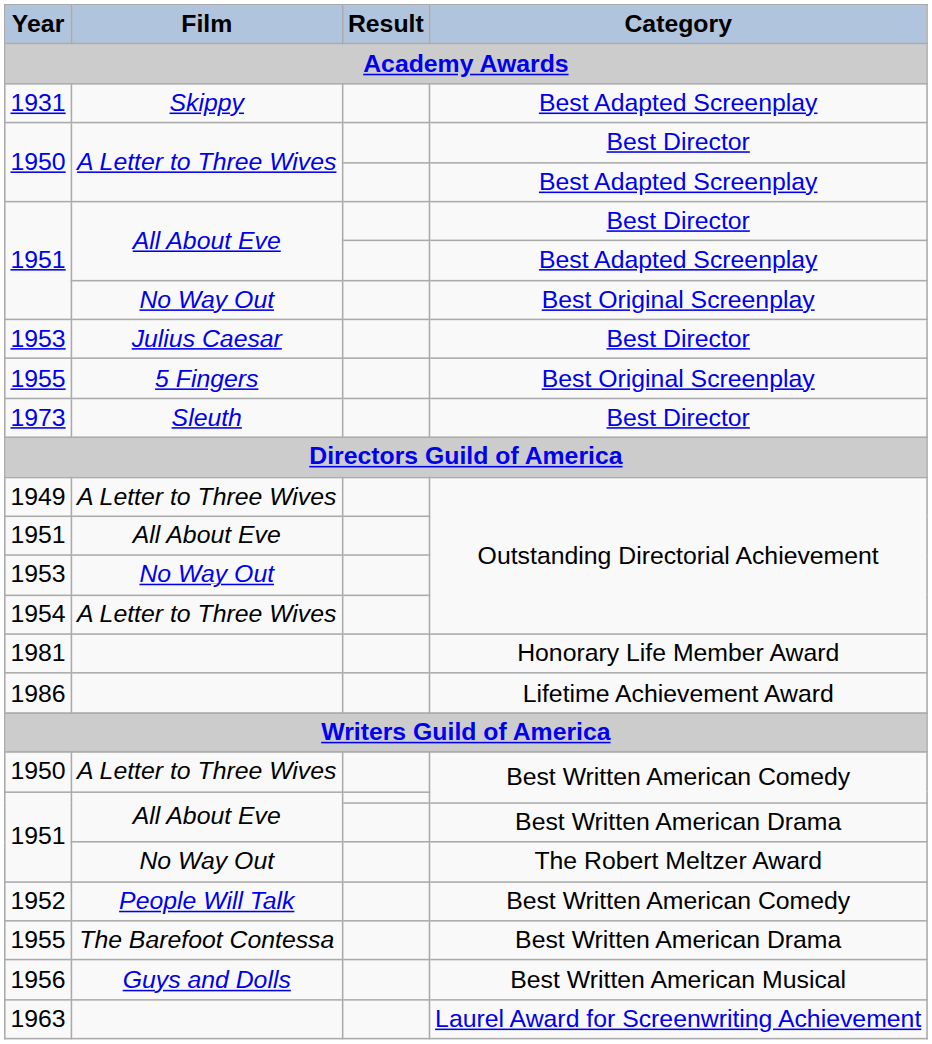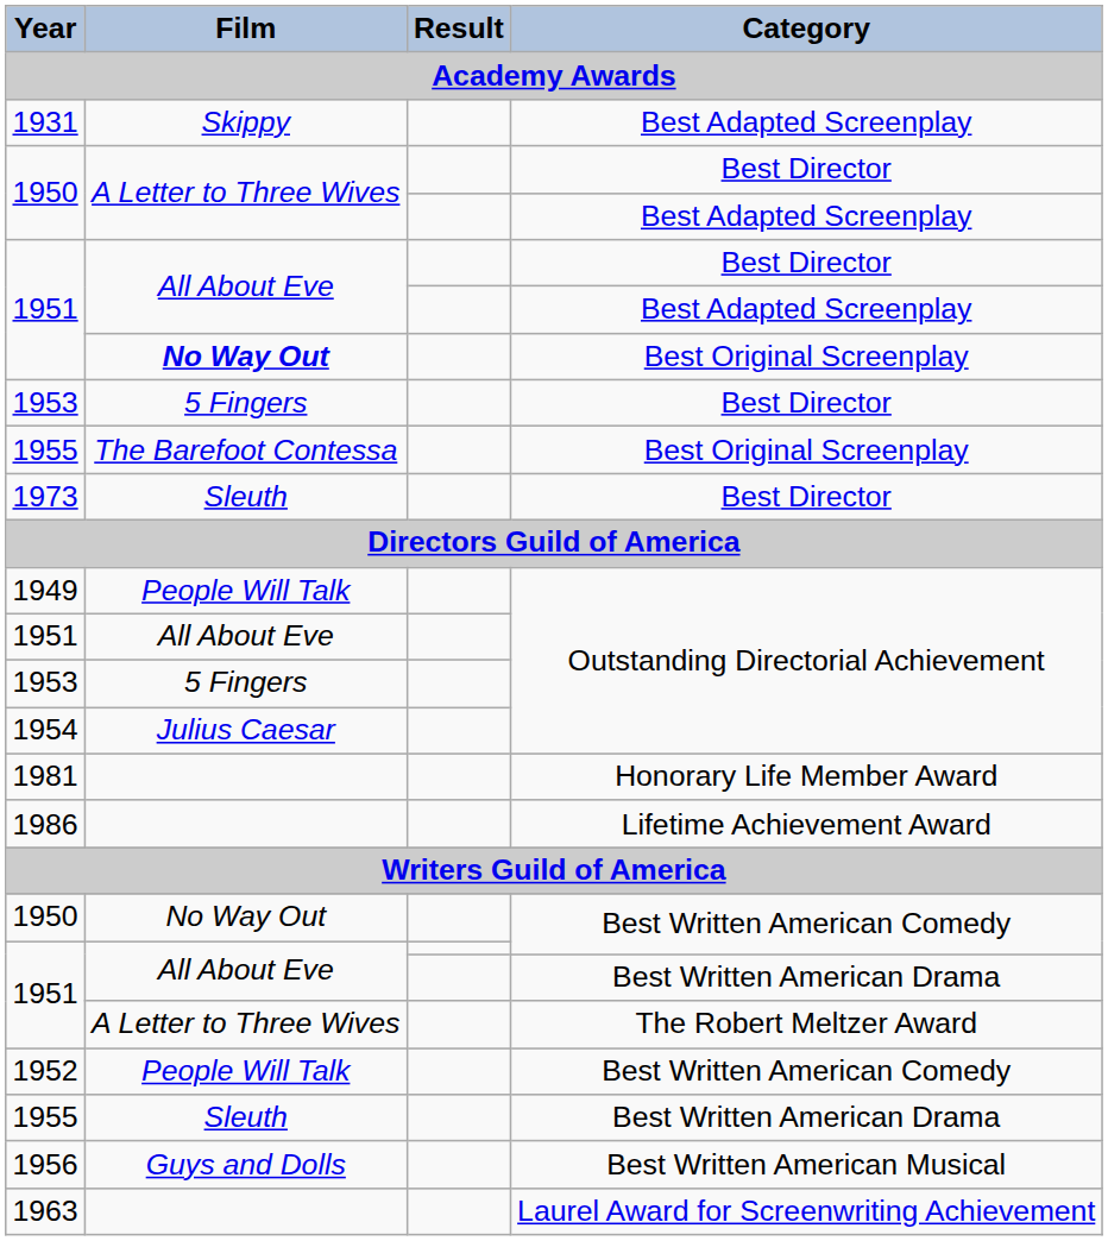1951 / Best Original Screenplay | Film: normal -> bold
1953 / Best Director | Film: Julius Caesar -> 5 Fingers
1955 / Best Original Screenplay | Film: 5 Fingers -> The Barefoot Contessa
1949 | Film: A Letter to Three Wives -> People Will Talk
1953 / Outstanding Directorial Achievement | Film: No Way Out -> 5 Fingers
1954 | Film: A Letter to Three Wives -> Julius Caesar
1950 / Best Written American Comedy | Film: A Letter to Three Wives -> No Way Out
1951 / The Robert Meltzer Award | Film: No Way Out -> A Letter to Three Wives
1955 / Best Written American Drama | Film: The Barefoot Contessa -> Sleuth
